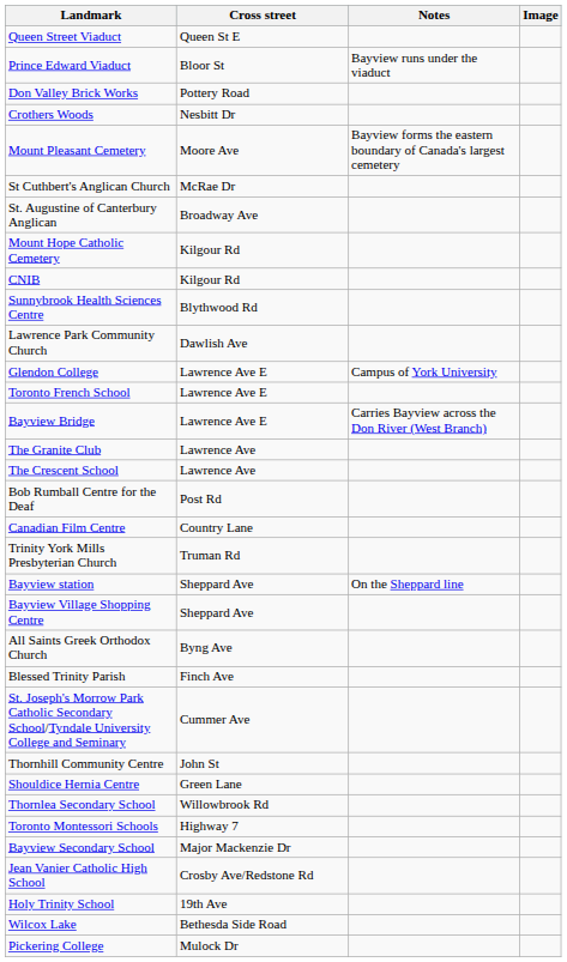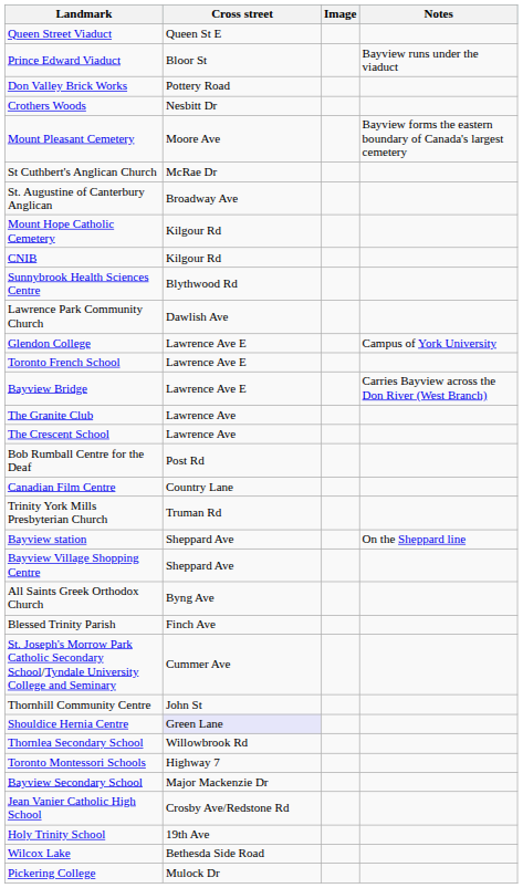columns swapped: Notes <-> Image
Shouldice Hernia Centre | Cross street: no background -> lavender background
